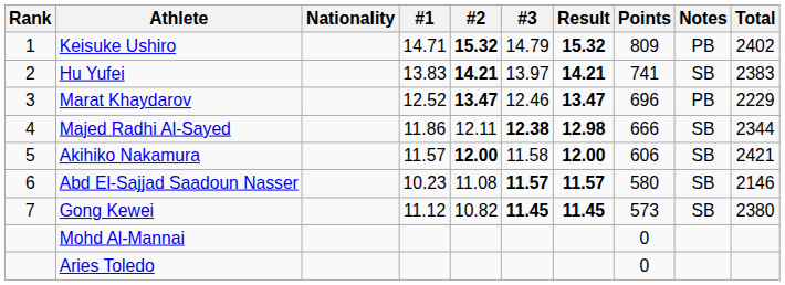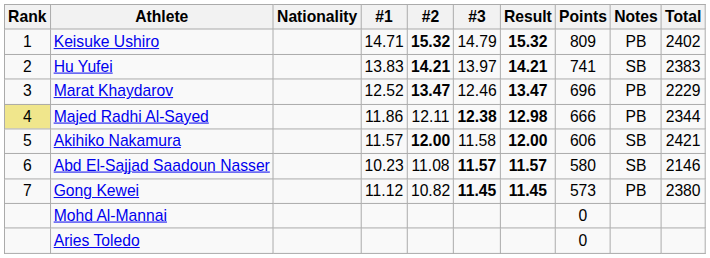Majed Radhi Al-Sayed | Rank: no background -> khaki background
Majed Radhi Al-Sayed | Notes: SB -> PB
Gong Kewei | Notes: SB -> PB
